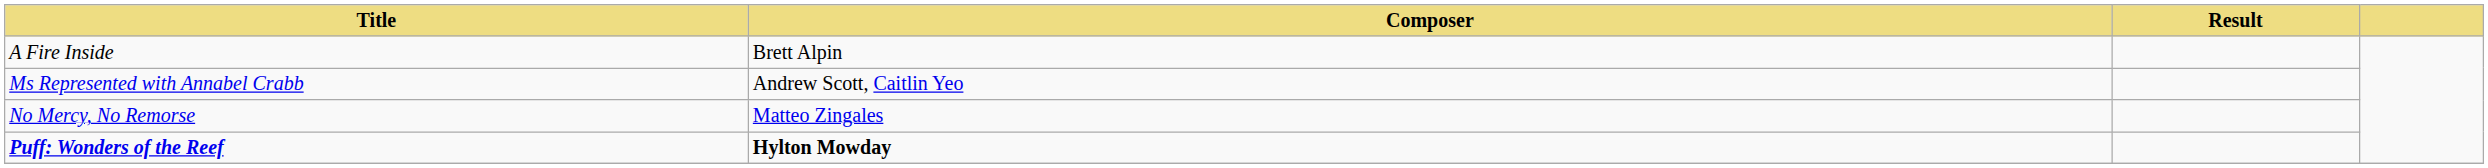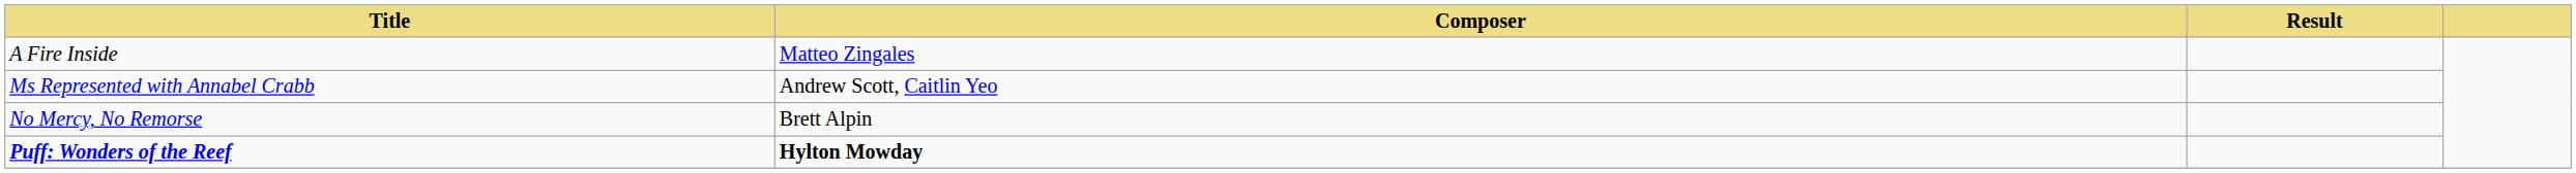A Fire Inside | Composer: Brett Alpin -> Matteo Zingales
No Mercy, No Remorse | Composer: Matteo Zingales -> Brett Alpin
